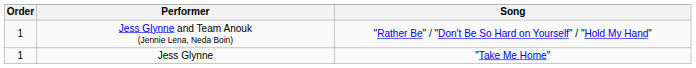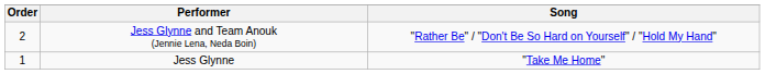Jess Glynne and Team Anouk (Jennie Lena, Neda Boin) | Order: 1 -> 2
